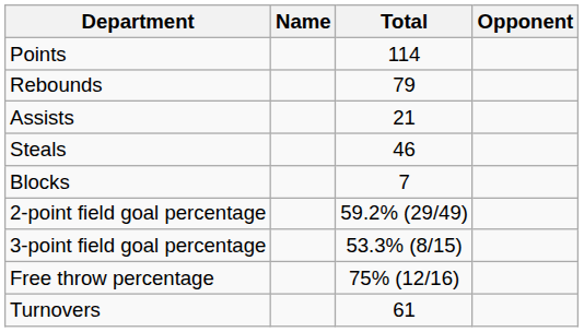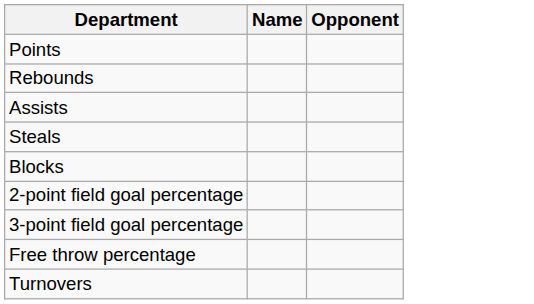- column: Total | 114 | 79 | 21 | 46 | 7 | 59.2% (29/49) | 53.3% (8/15) | 75% (12/16) | 61
